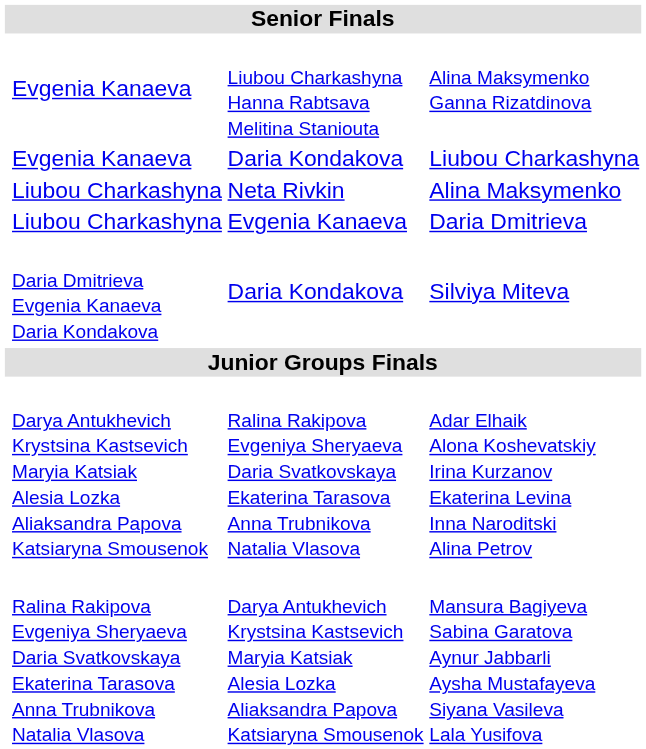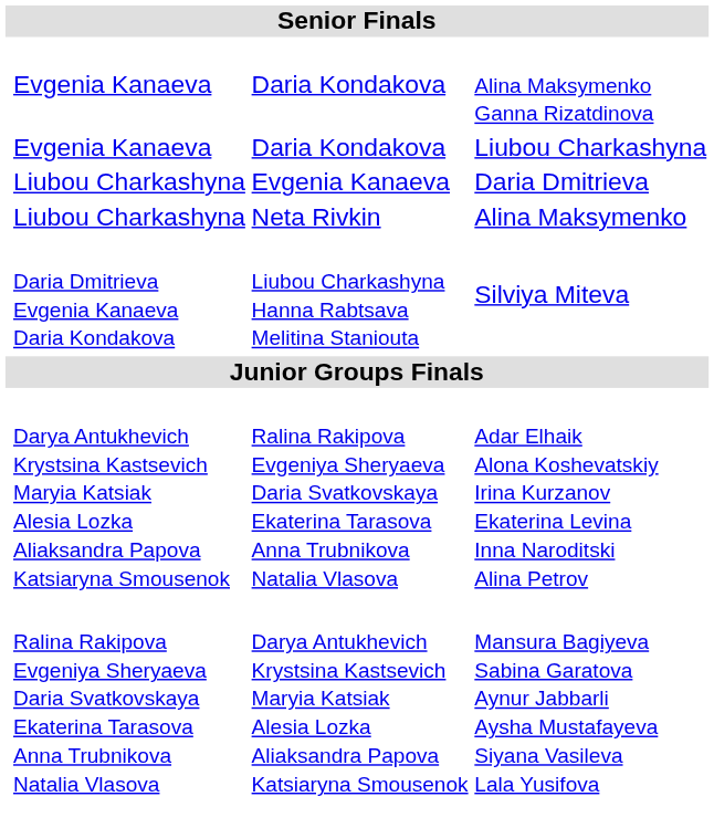Alina Maksymenko Ganna Rizatdinova | column 3: Liubou Charkashyna Hanna Rabtsava Melitina Staniouta -> Daria Kondakova
rows swapped: Daria Dmitrieva <-> Alina Maksymenko
Silviya Miteva | column 3: Daria Kondakova -> Liubou Charkashyna Hanna Rabtsava Melitina Staniouta
